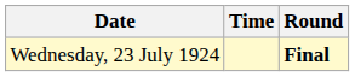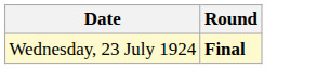- column: Time
